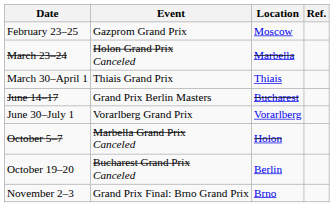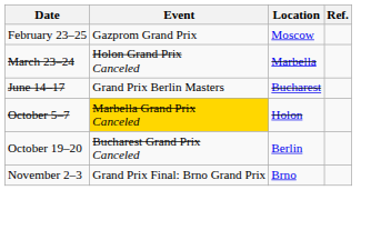- row: March 30–April 1 | Thiais Grand Prix | Thiais
- row: June 30–July 1 | Vorarlberg Grand Prix | Vorarlberg
October 5–7 | Event: no background -> gold background
